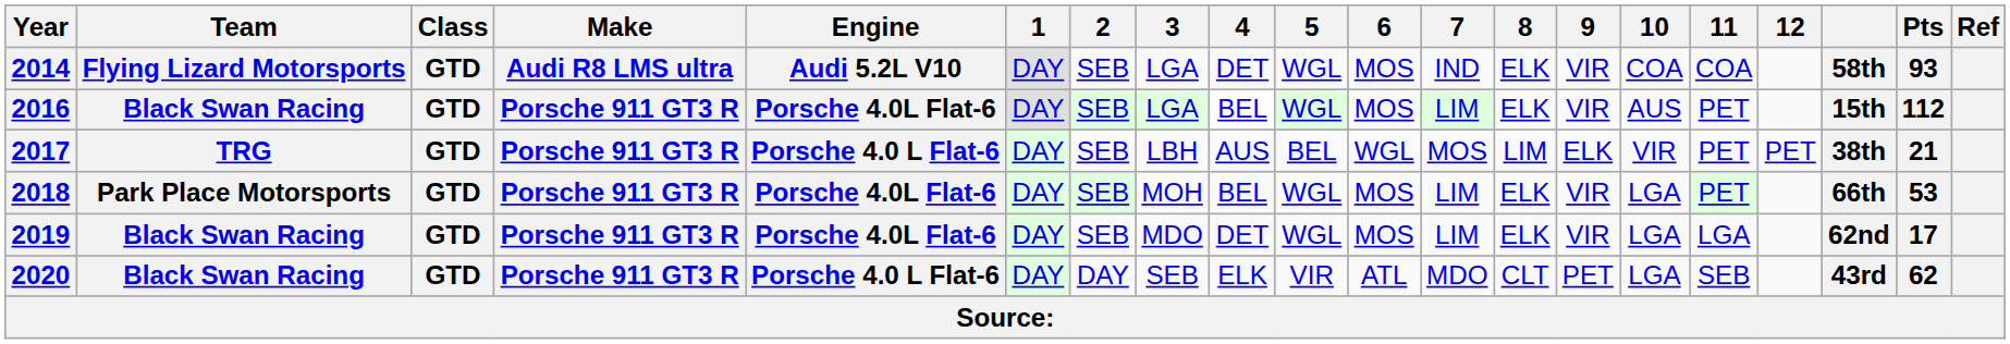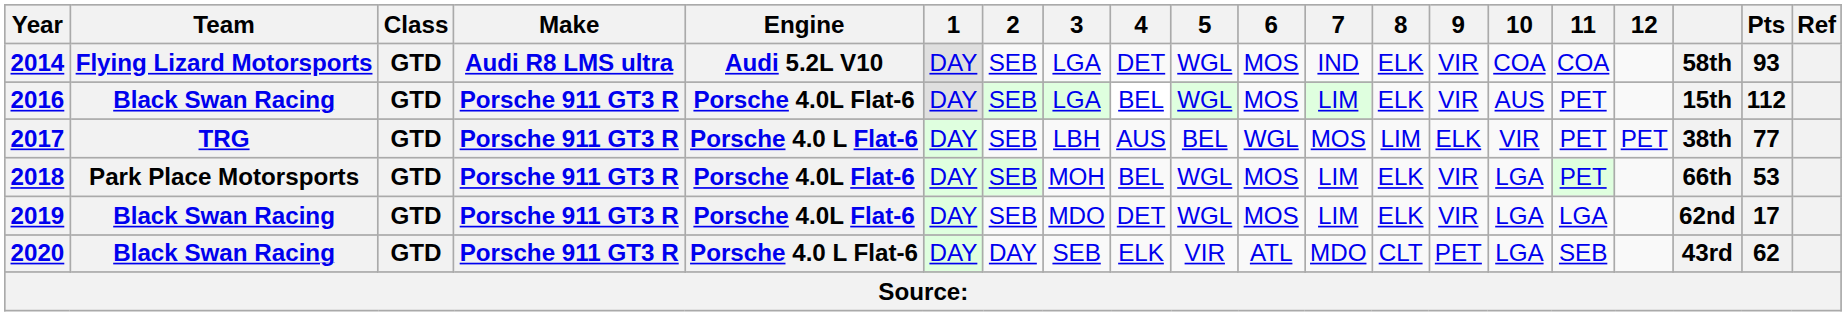2017 | Pts: 21 -> 77
